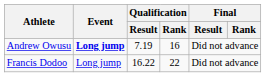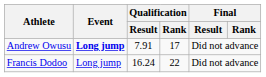Andrew Owusu | Qualification / Result: 7.19 -> 7.91
Andrew Owusu | Qualification / Rank: 16 -> 17
Francis Dodoo | Qualification / Result: 16.22 -> 16.24
